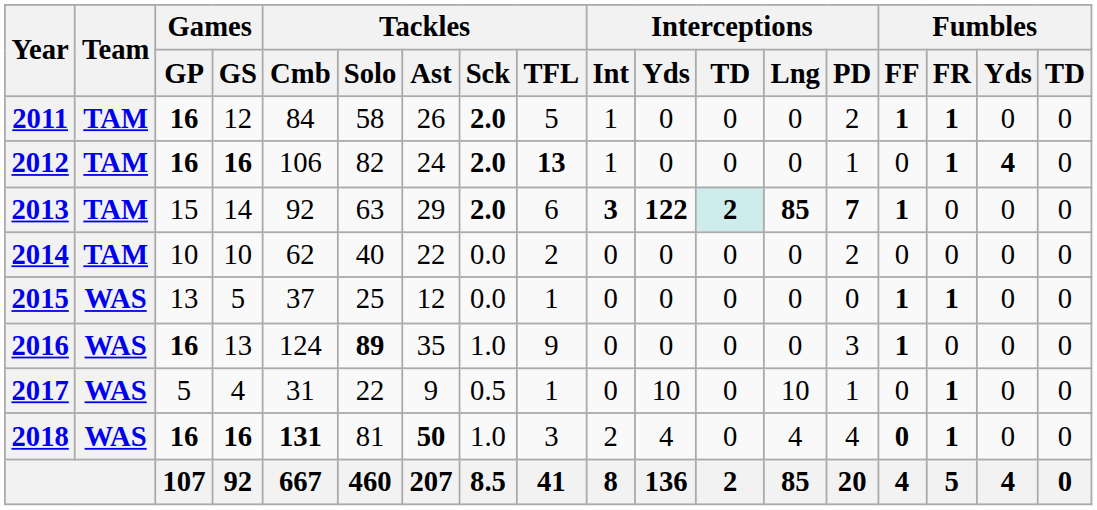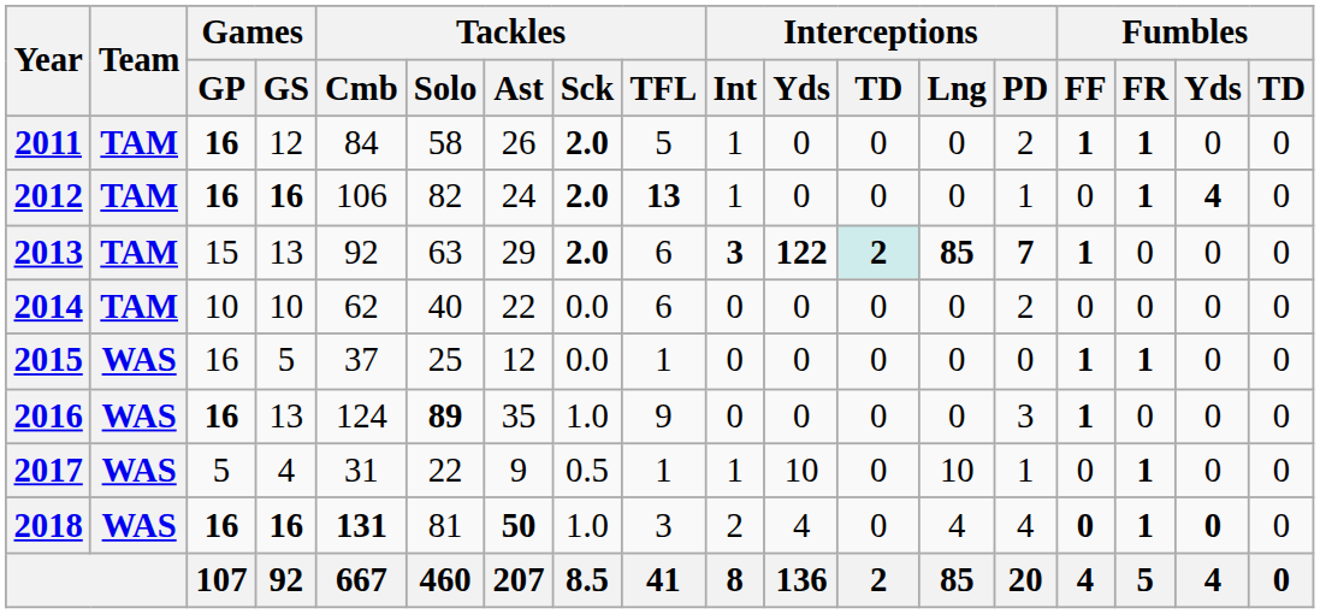2013 | Games / GS: 14 -> 13
2014 | Tackles / TFL: 2 -> 6
2015 | Games / GP: 13 -> 16
2017 | Interceptions / Int: 0 -> 1
2018 | Fumbles / Yds: normal -> bold
